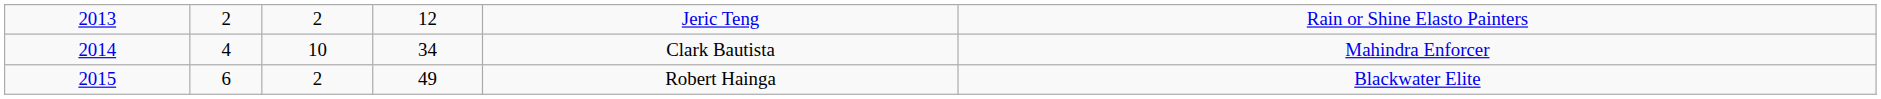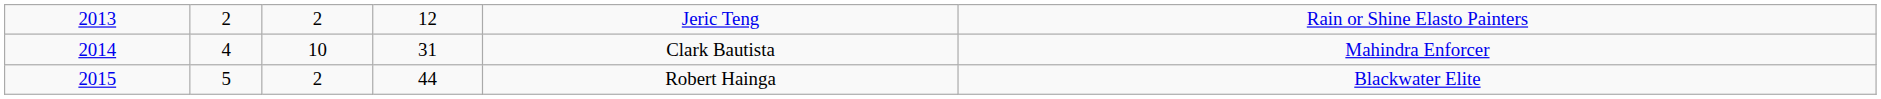2014 | column 4: 34 -> 31
2015 | column 2: 6 -> 5
2015 | column 4: 49 -> 44
